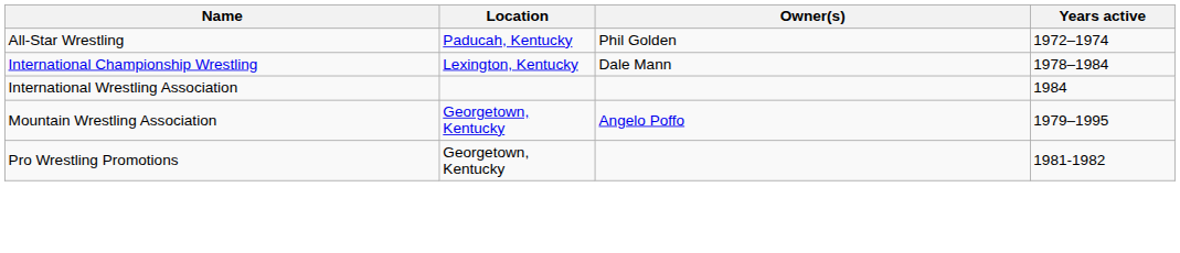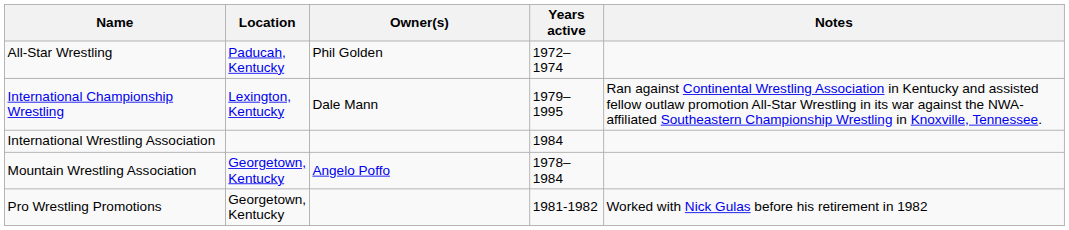+ column: Notes | Ran against Continental Wrestling Association in Kentucky and assisted fellow outlaw promotion All-Star Wrestling in its war against the NWA-affiliated Southeastern Championship Wrestling in Knoxville, Tennessee. | Worked with Nick Gulas before his retirement in 1982
International Championship Wrestling | Years active: 1978–1984 -> 1979–1995
Mountain Wrestling Association | Years active: 1979–1995 -> 1978–1984
